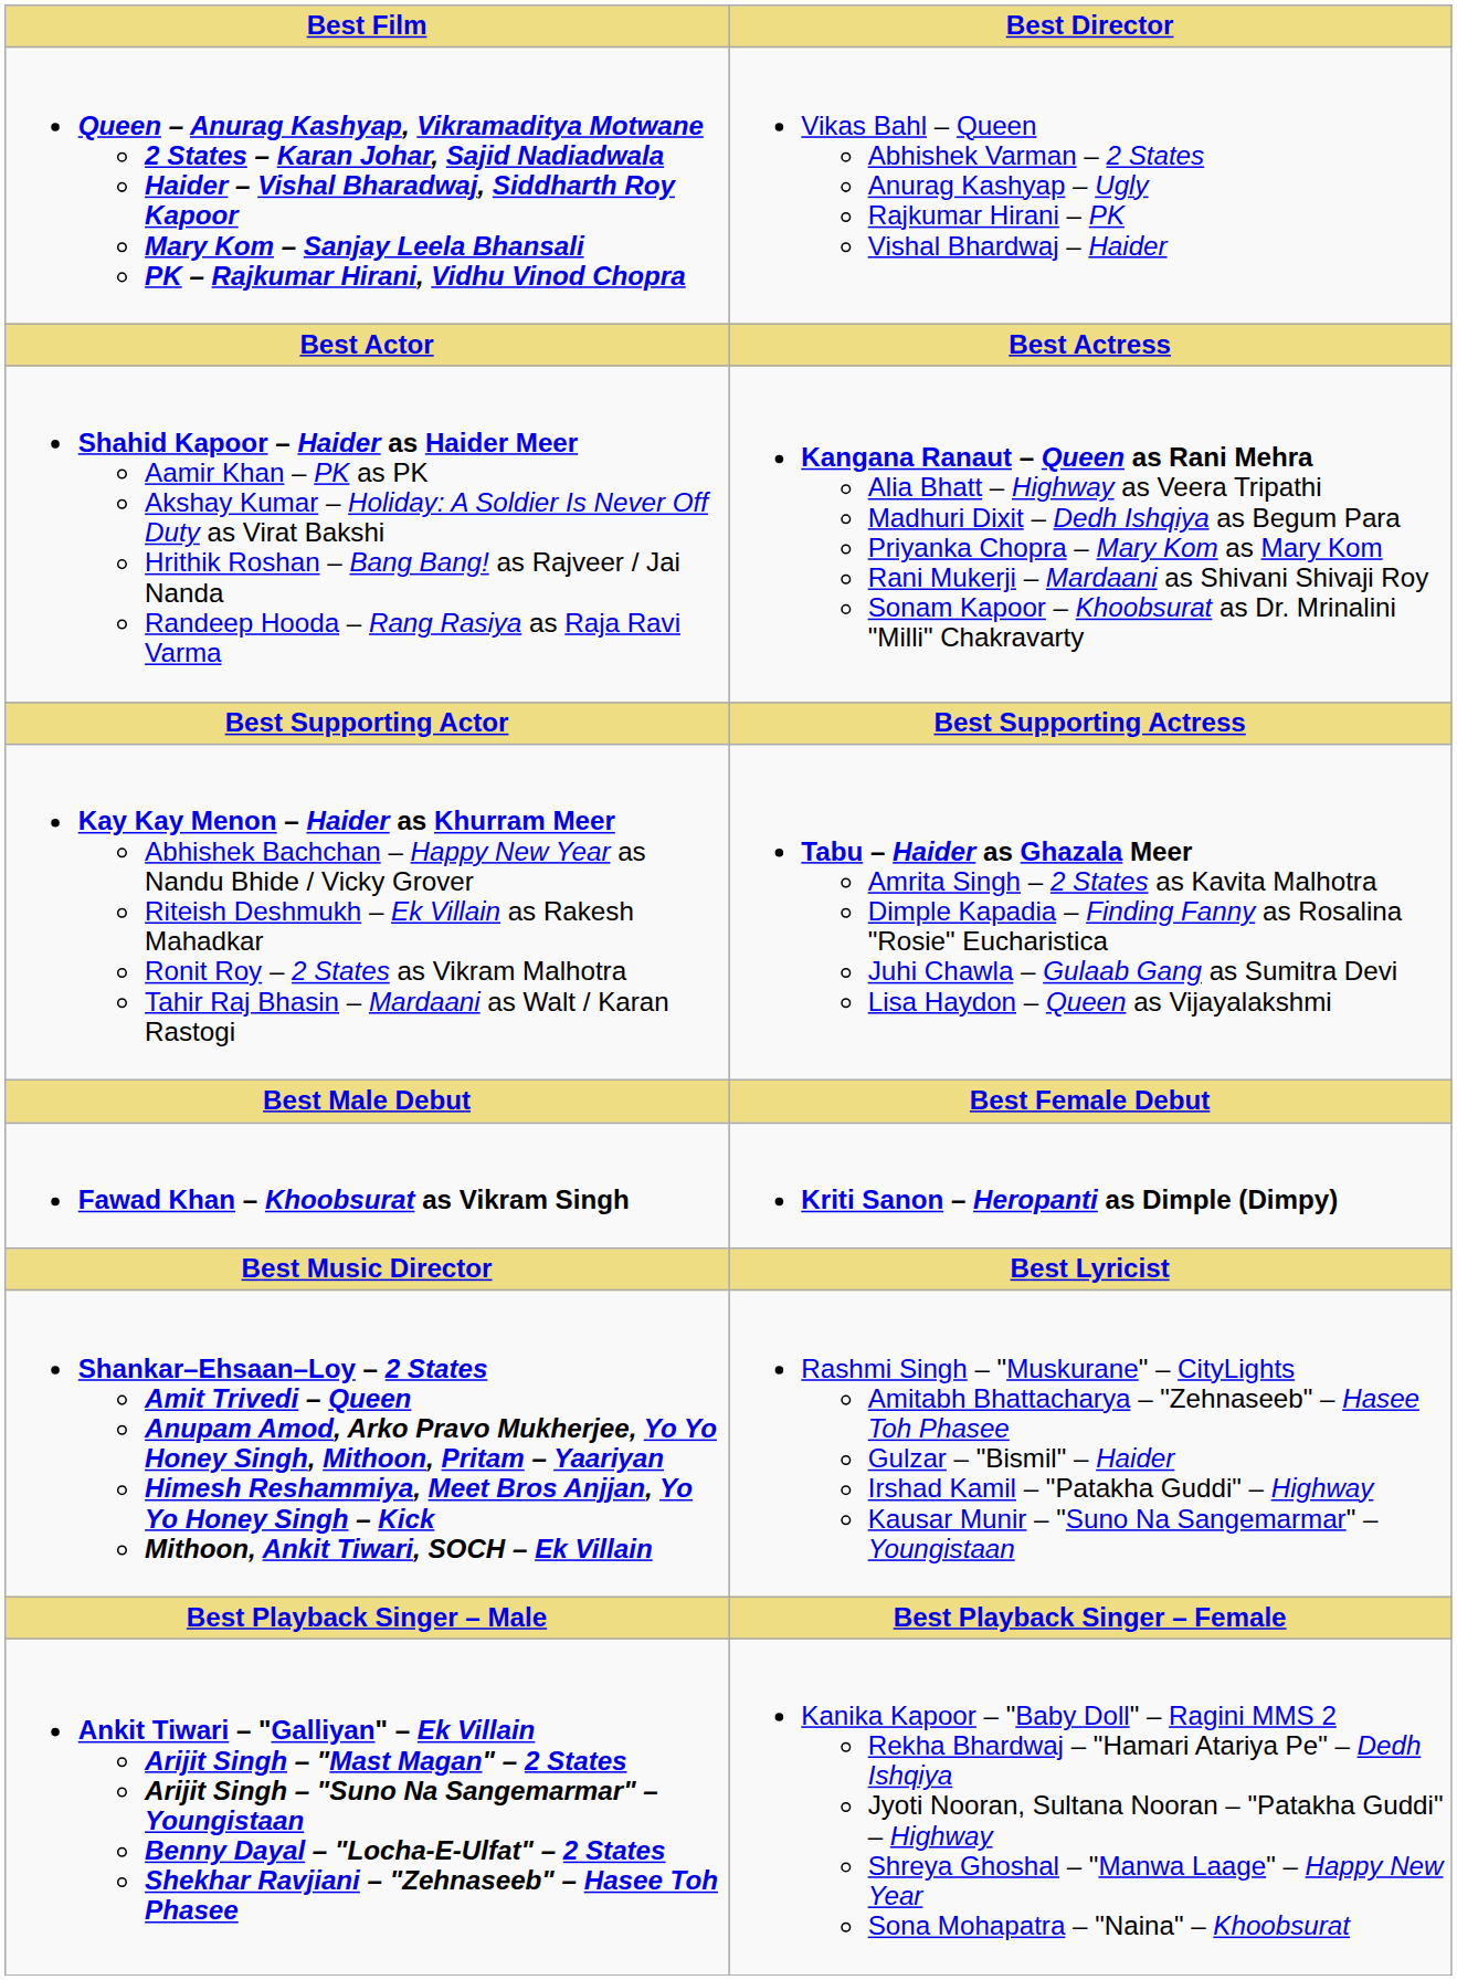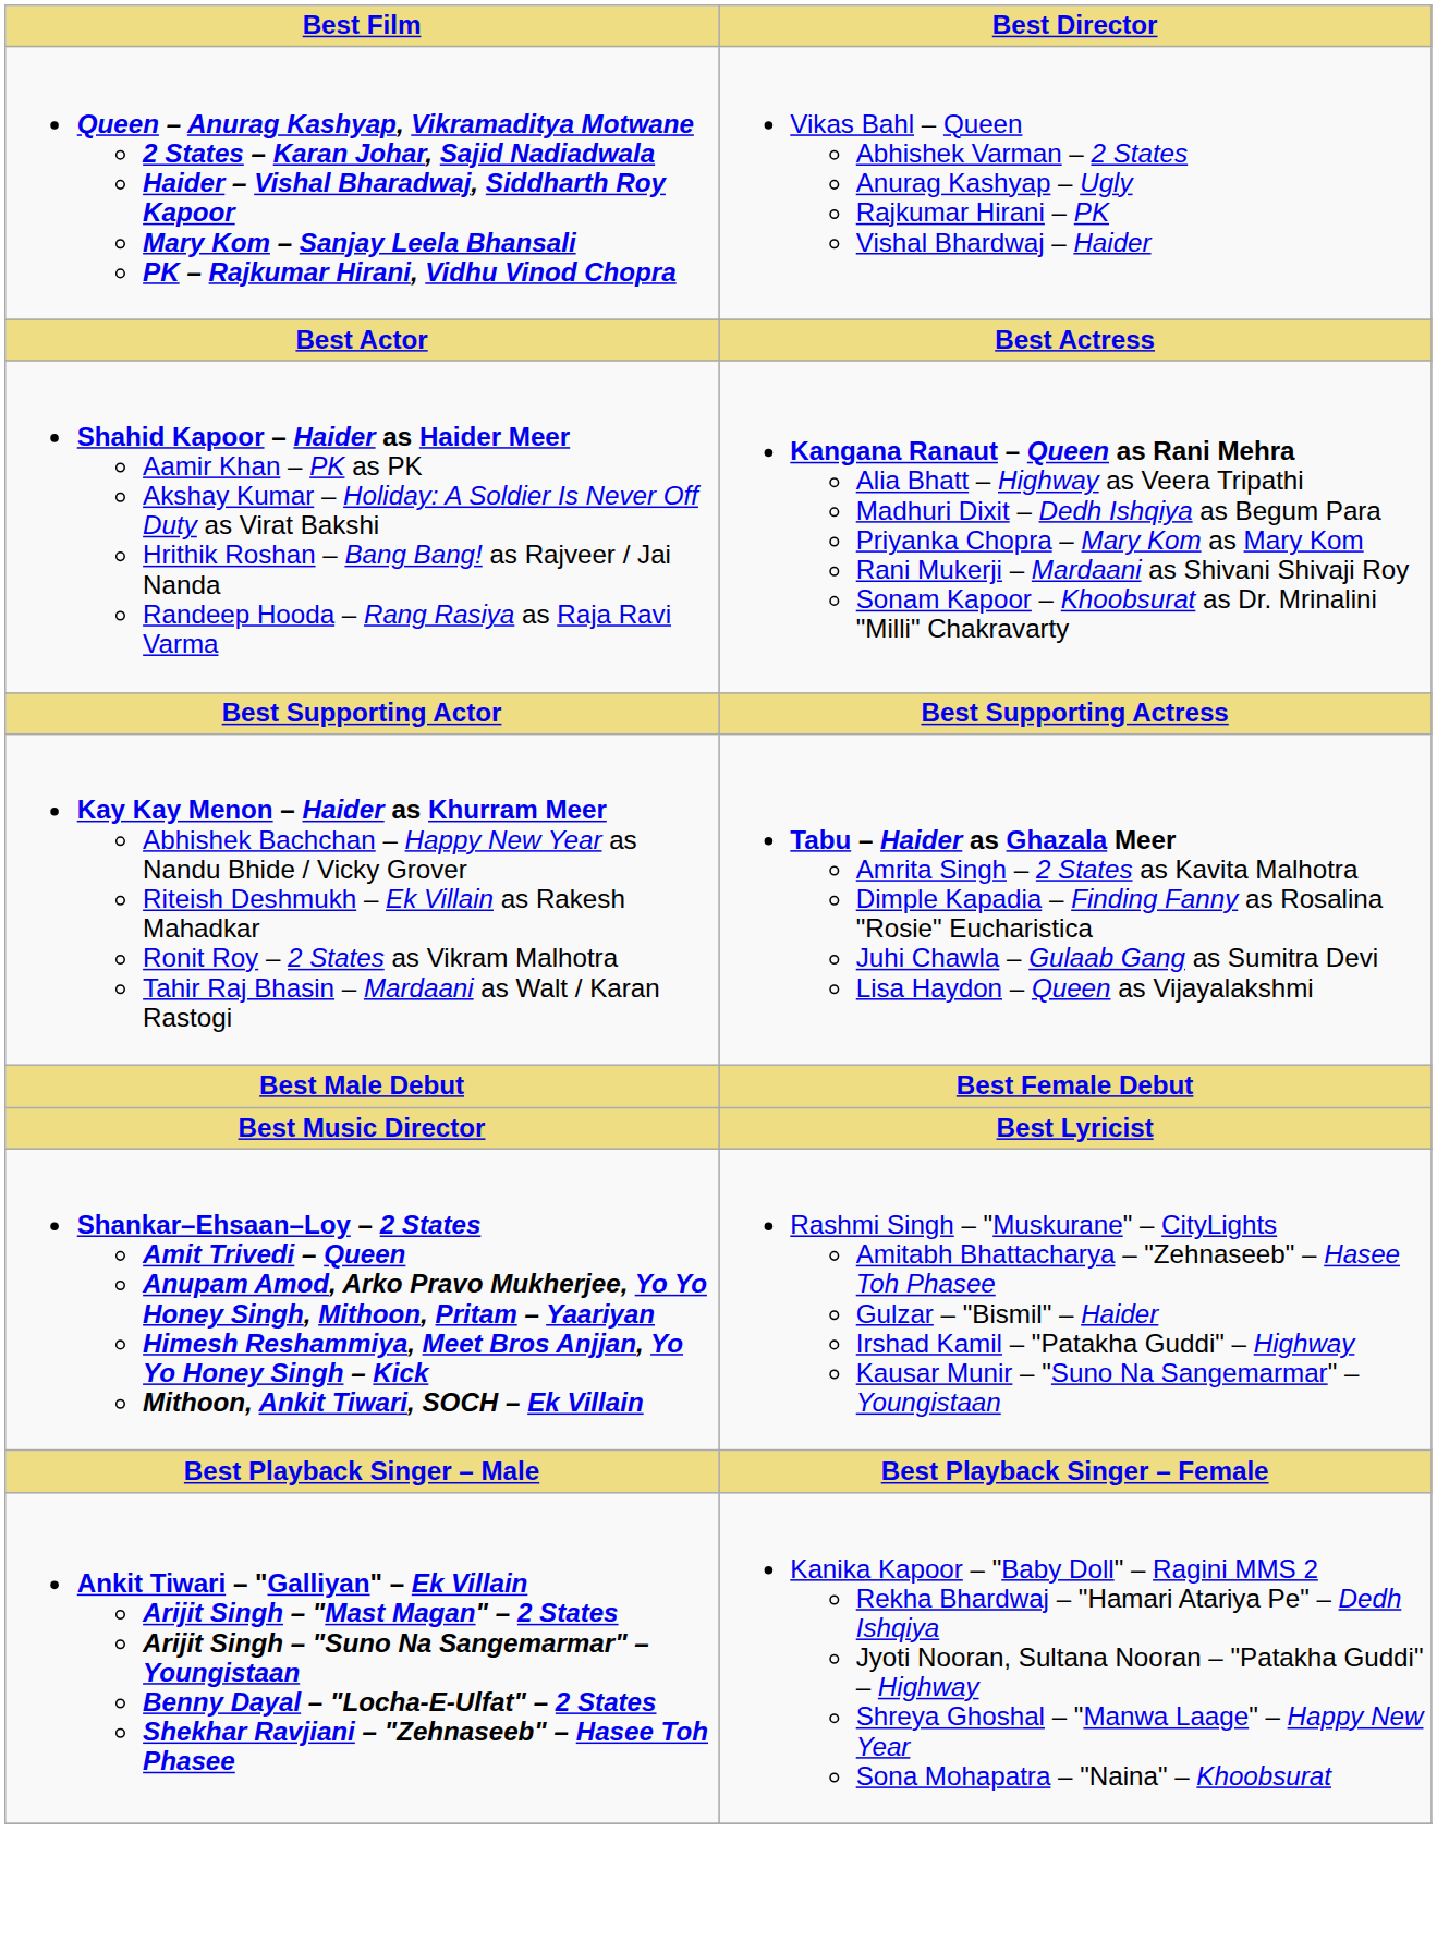- row: Fawad Khan – Khoobsurat as Vikram Singh | Kriti Sanon – Heropanti as Dimple (Dimpy)
